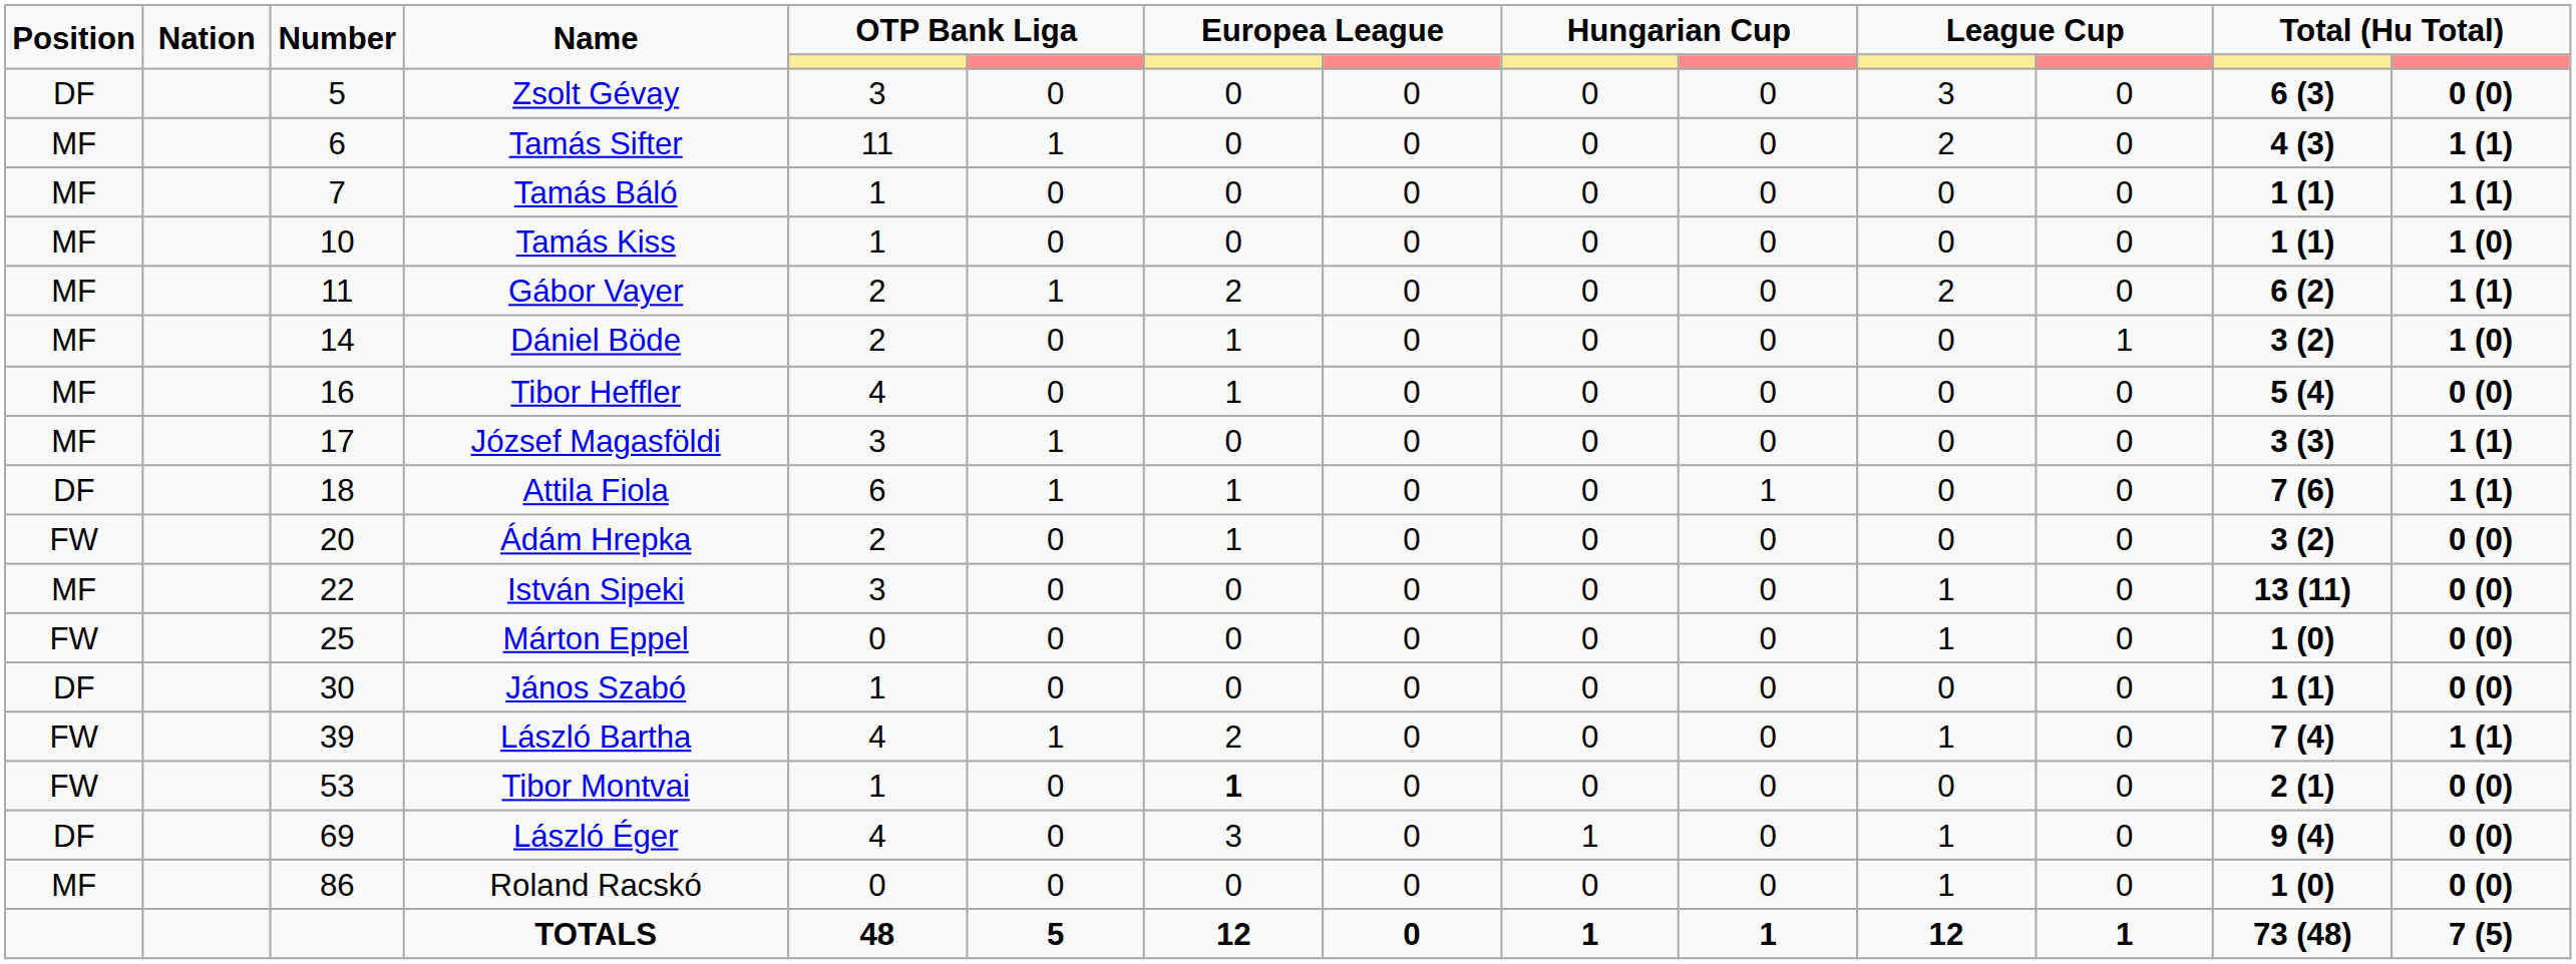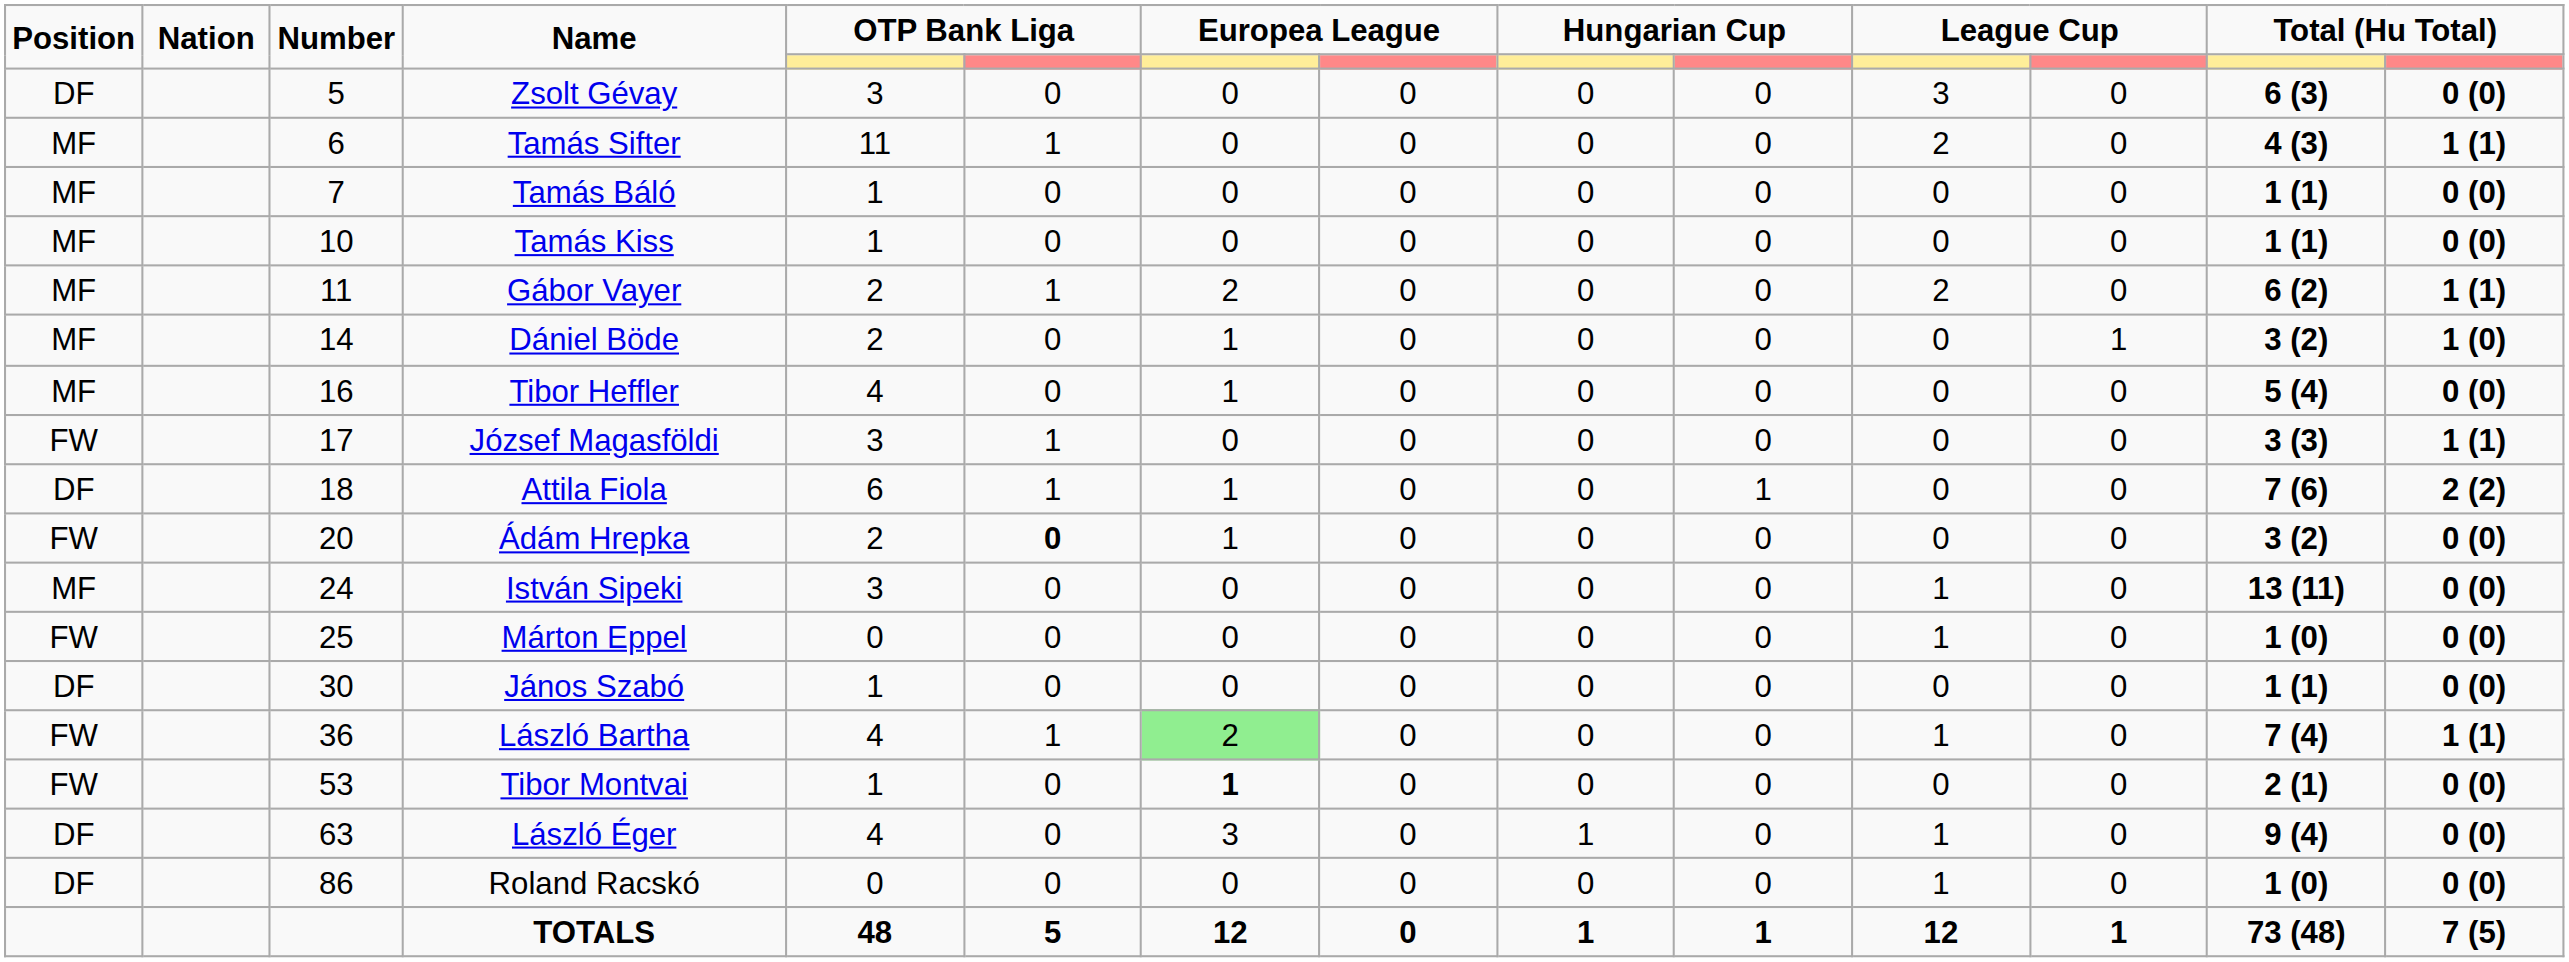Tamás Báló | column 14: 1 (1) -> 0 (0)
Tamás Kiss | column 14: 1 (0) -> 0 (0)
József Magasföldi | Position: MF -> FW
Attila Fiola | column 14: 1 (1) -> 2 (2)
Ádám Hrepka | column 6: normal -> bold
István Sipeki | Number: 22 -> 24
László Bartha | Number: 39 -> 36
László Bartha | column 7: no background -> lightgreen background
László Éger | Number: 69 -> 63
Roland Racskó | Position: MF -> DF
